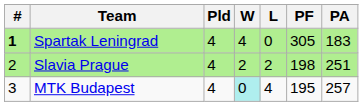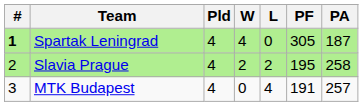Spartak Leningrad | PA: 183 -> 187
Slavia Prague | PF: 198 -> 195
Slavia Prague | PA: 251 -> 258
MTK Budapest | W: paleturquoise background -> no background
MTK Budapest | PF: 195 -> 191
